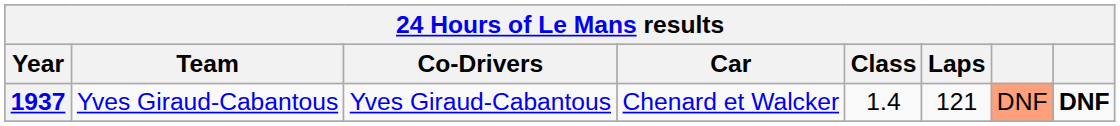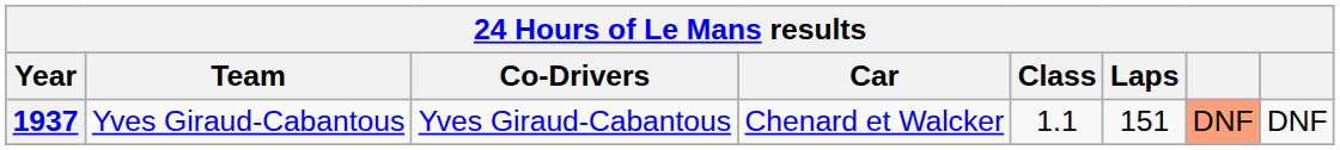1937 | Class: 1.4 -> 1.1
1937 | Laps: 121 -> 151
1937 | column 8: bold -> normal
